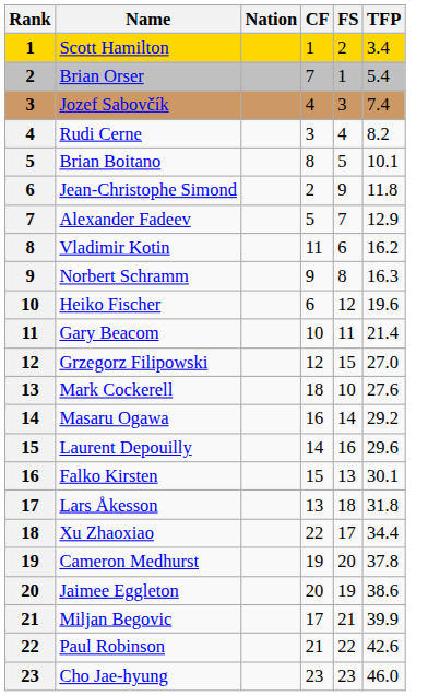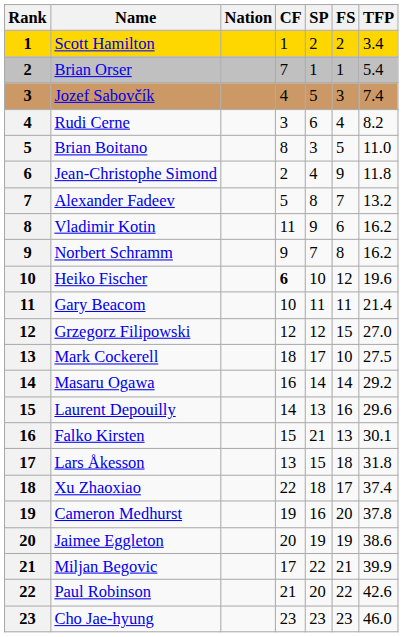+ column: SP | 2 | 1 | 5 | 6 | 3 | 4 | 8 | 9 | 7 | 10 | 11 | 12 | 17 | 14 | 13 | 21 | 15 | 18 | 16 | 19 | 22 | 20 | 23
Brian Boitano | TFP: 10.1 -> 11.0
Alexander Fadeev | TFP: 12.9 -> 13.2
Norbert Schramm | TFP: 16.3 -> 16.2
Heiko Fischer | CF: normal -> bold
Mark Cockerell | TFP: 27.6 -> 27.5
Xu Zhaoxiao | TFP: 34.4 -> 37.4
